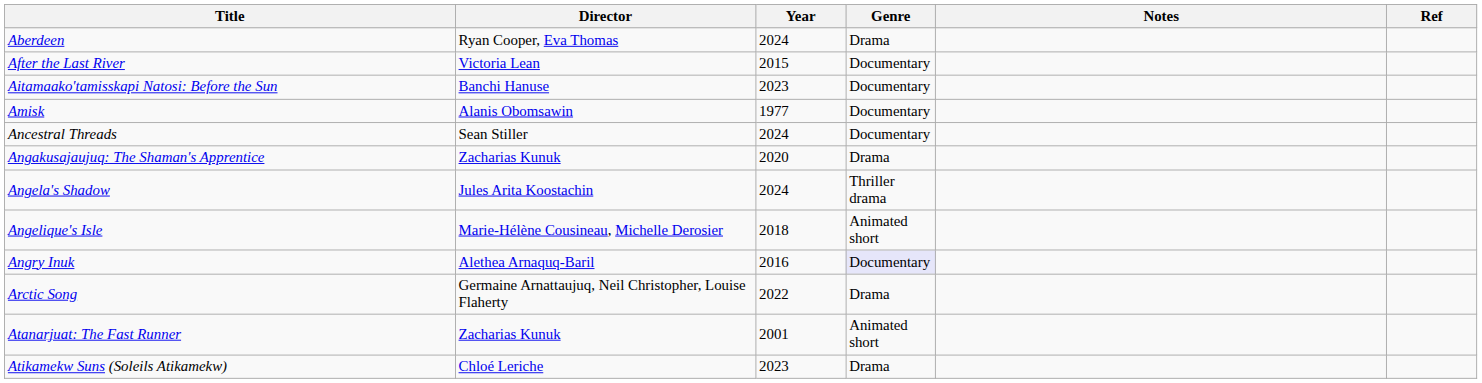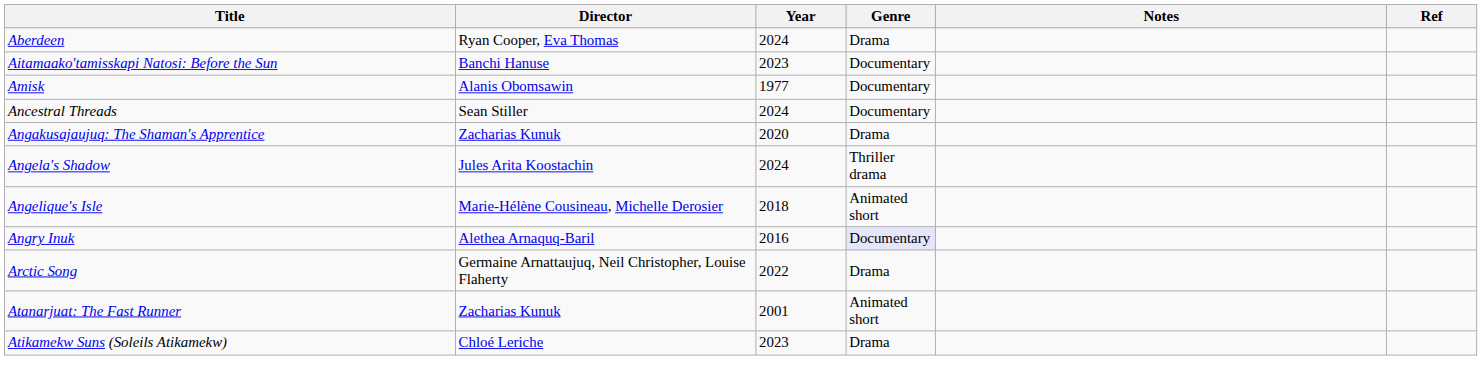- row: After the Last River | Victoria Lean | 2015 | Documentary
